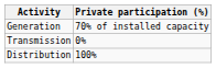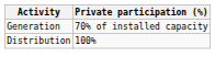- row: Transmission | 0%
